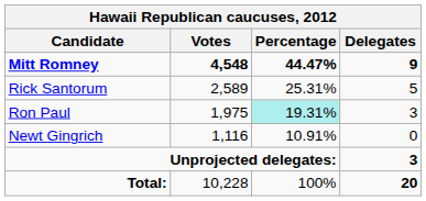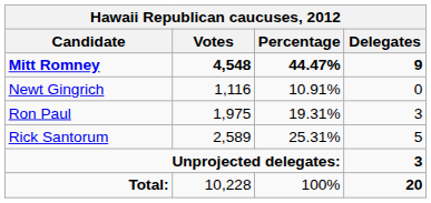rows swapped: Rick Santorum <-> Newt Gingrich
Ron Paul | Percentage: paleturquoise background -> no background
